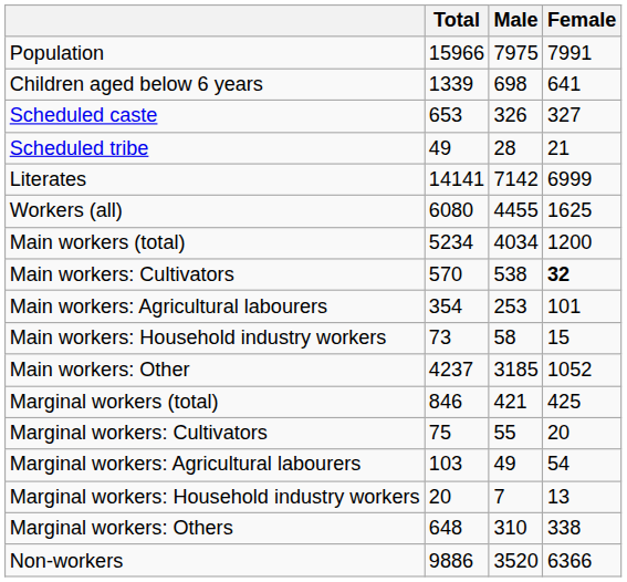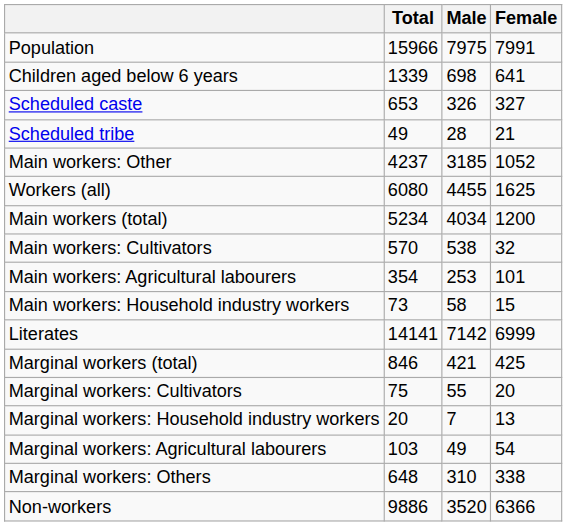rows swapped: Literates <-> Main workers: Other
Main workers: Cultivators | Female: bold -> normal
rows swapped: Marginal workers: Agricultural labourers <-> Marginal workers: Household industry workers
